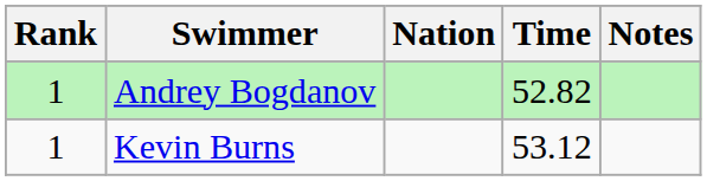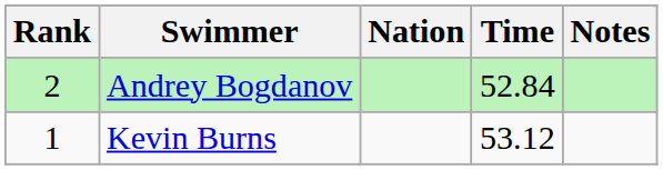Andrey Bogdanov | Rank: 1 -> 2
Andrey Bogdanov | Time: 52.82 -> 52.84
